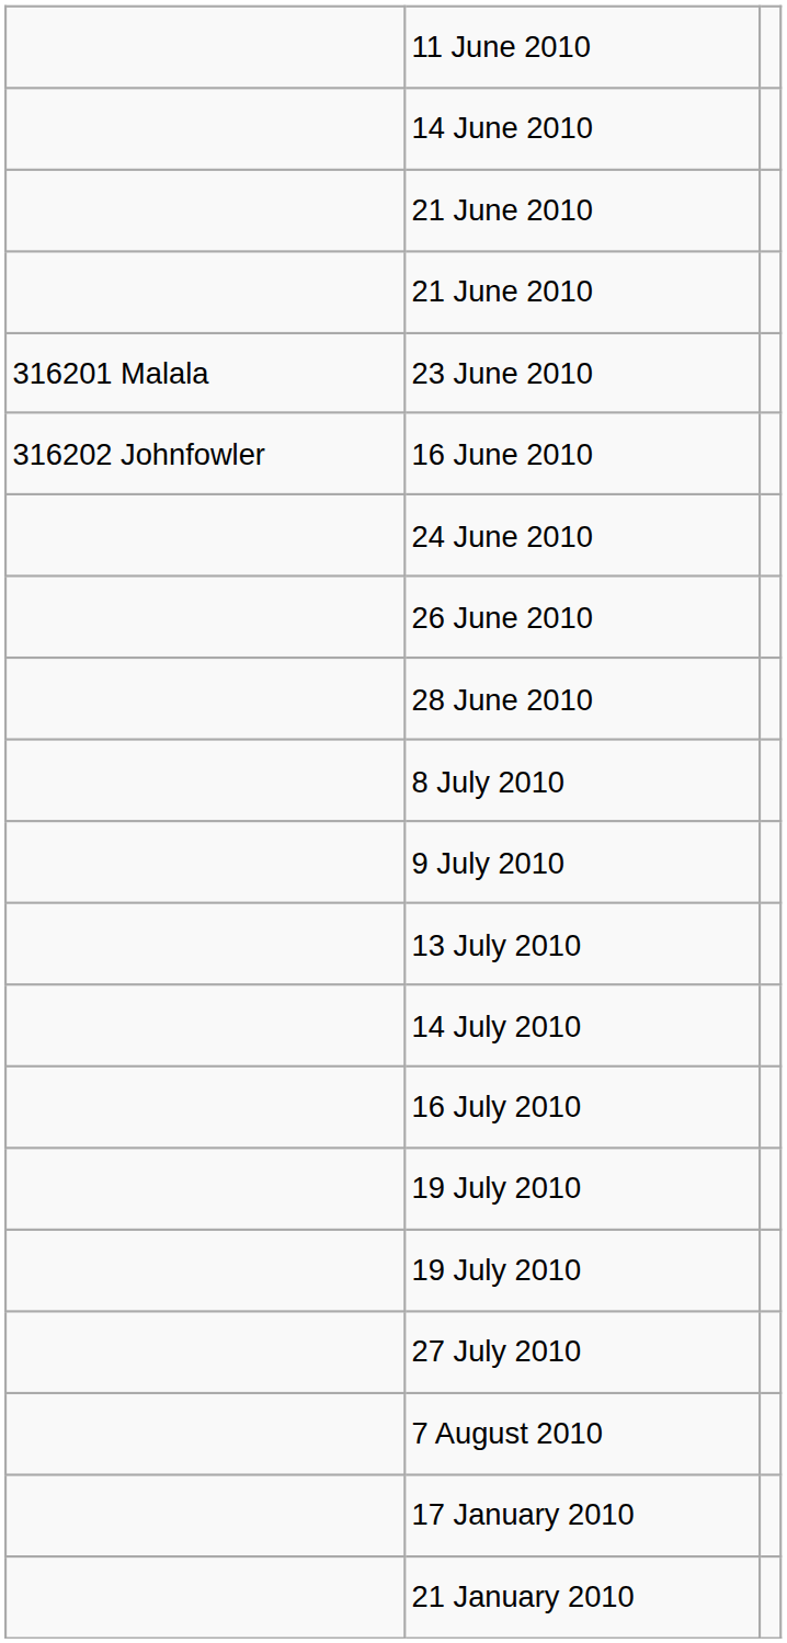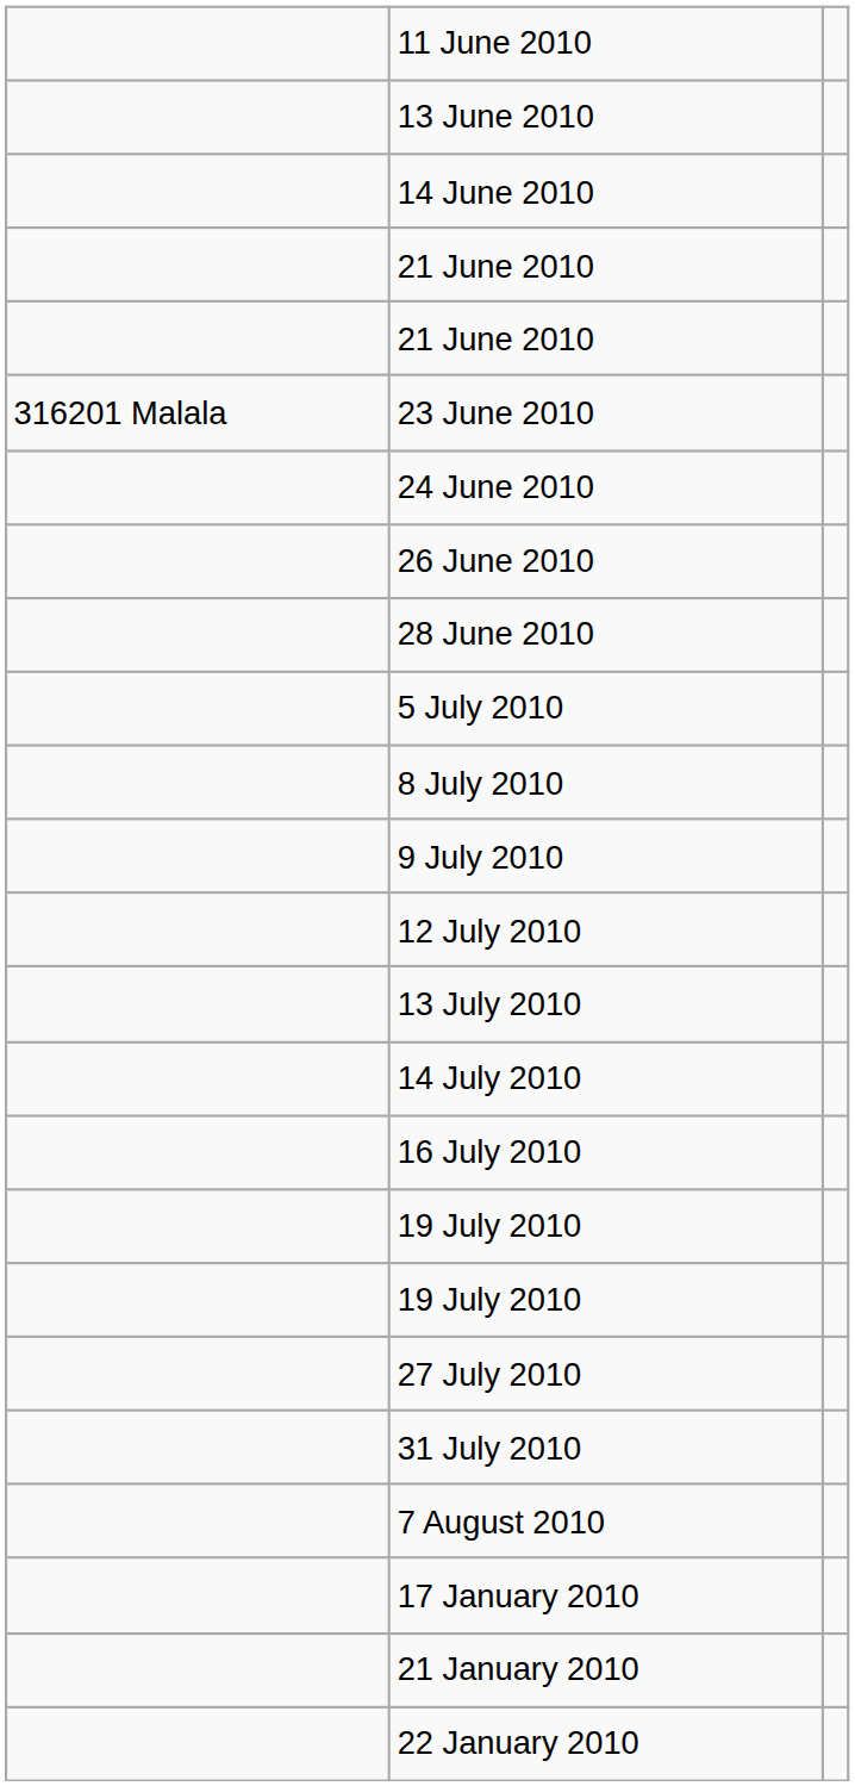+ row: 13 June 2010
- row: 316202 Johnfowler | 16 June 2010
+ row: 5 July 2010
+ row: 12 July 2010
+ row: 31 July 2010
+ row: 22 January 2010
